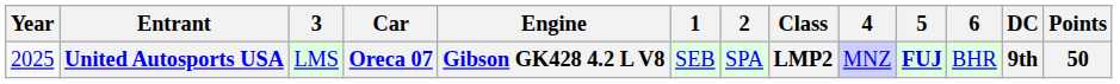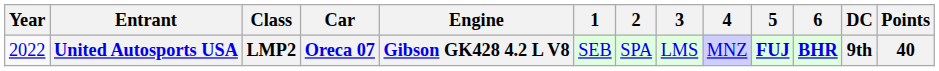columns swapped: Class <-> 3
United Autosports USA | Year: 2025 -> 2022
United Autosports USA | 6: normal -> bold
United Autosports USA | Points: 50 -> 40
